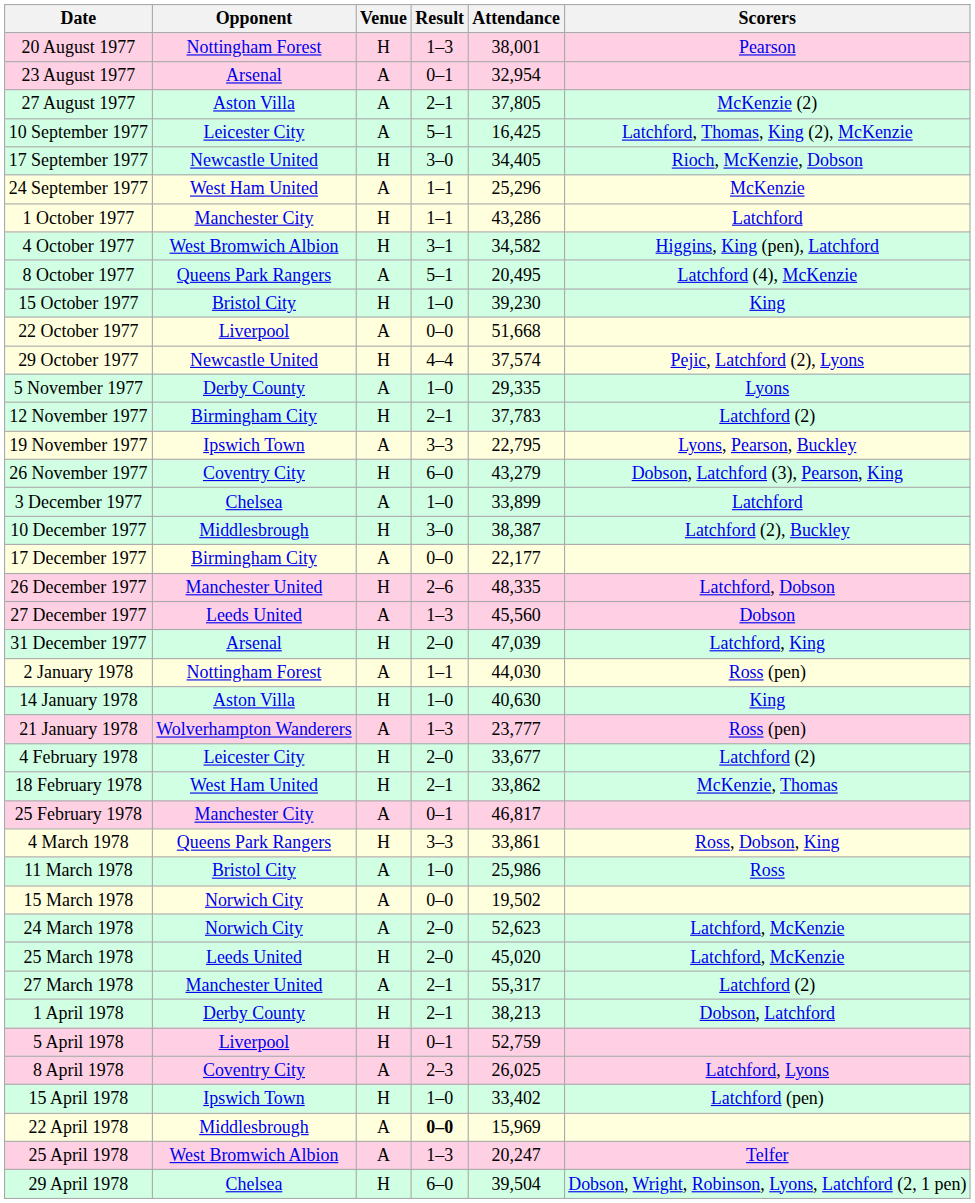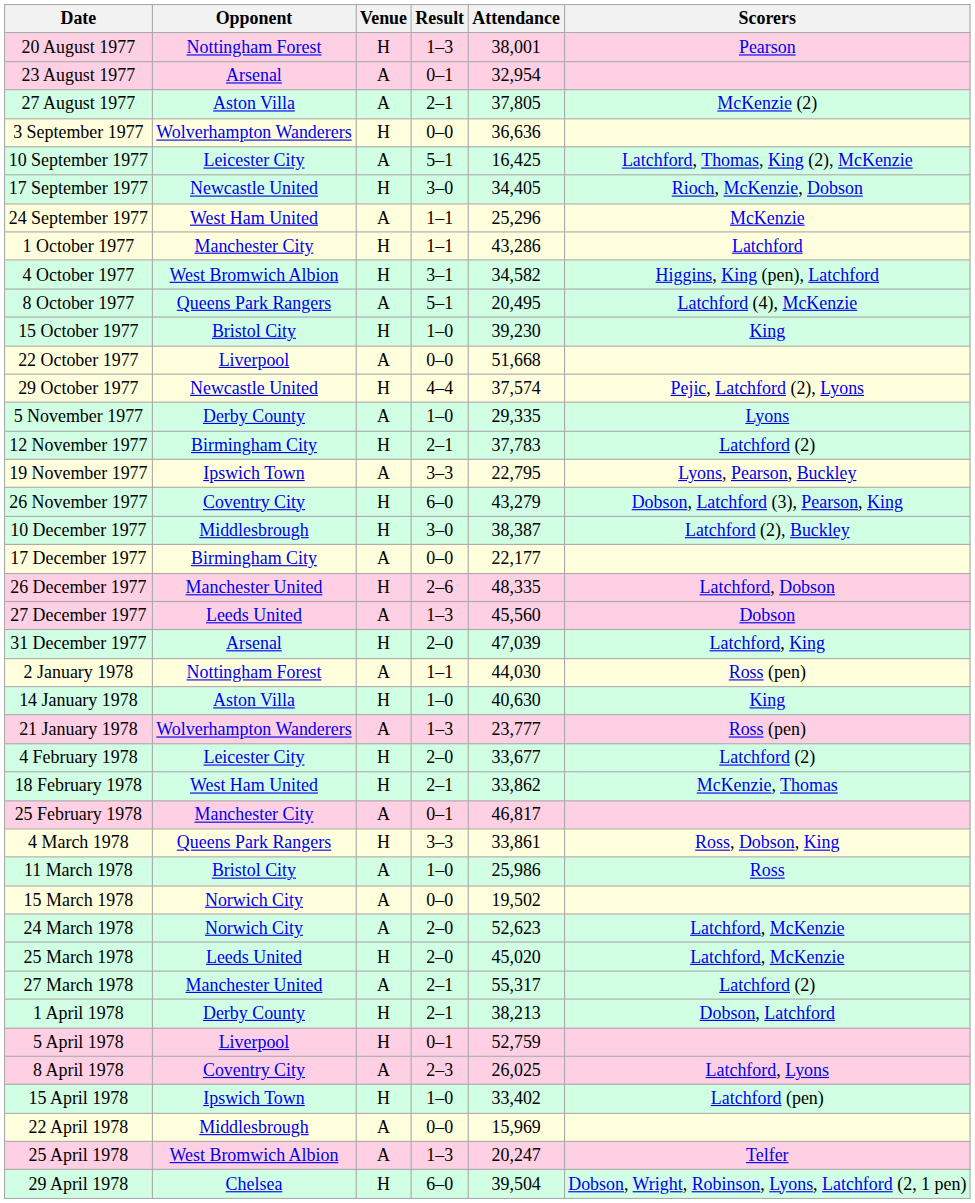+ row: 3 September 1977 | Wolverhampton Wanderers | H | 0–0 | 36,636
- row: 3 December 1977 | Chelsea | A | 1–0 | 33,899 | Latchford
22 April 1978 | Result: bold -> normal
